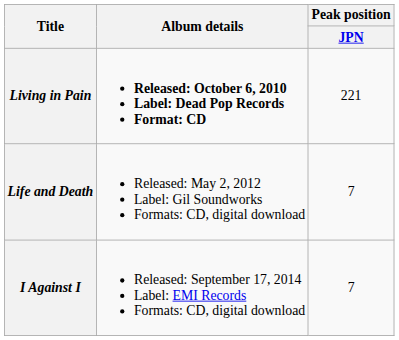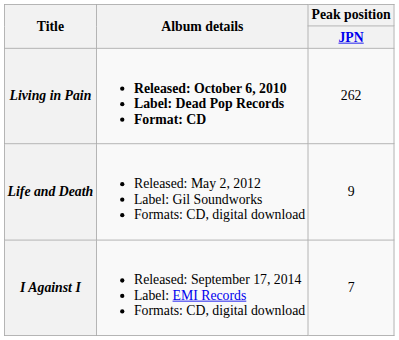Living in Pain | Peak position / JPN: 221 -> 262
Life and Death | Peak position / JPN: 7 -> 9
